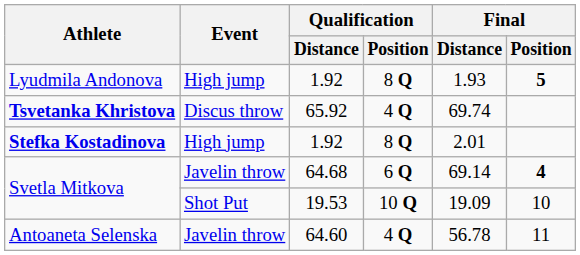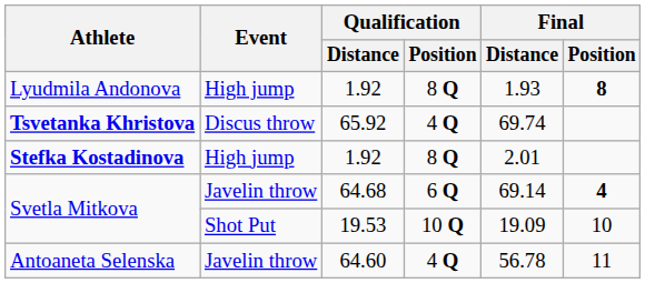Lyudmila Andonova | Final / Position: 5 -> 8
